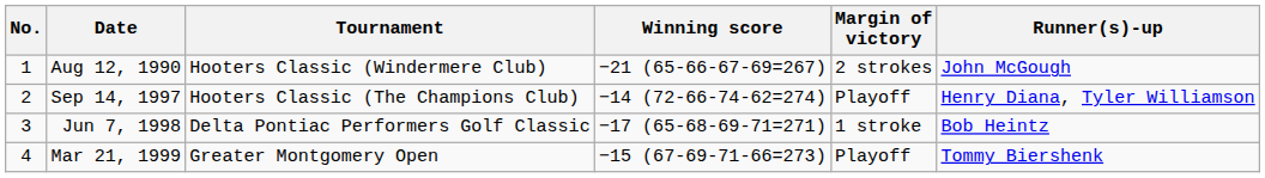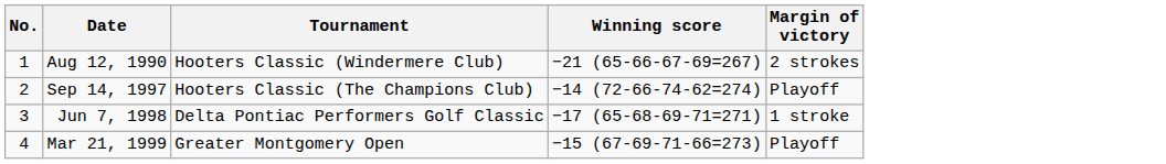- column: Runner(s)-up | John McGough | Henry Diana, Tyler Williamson | Bob Heintz | Tommy Biershenk
